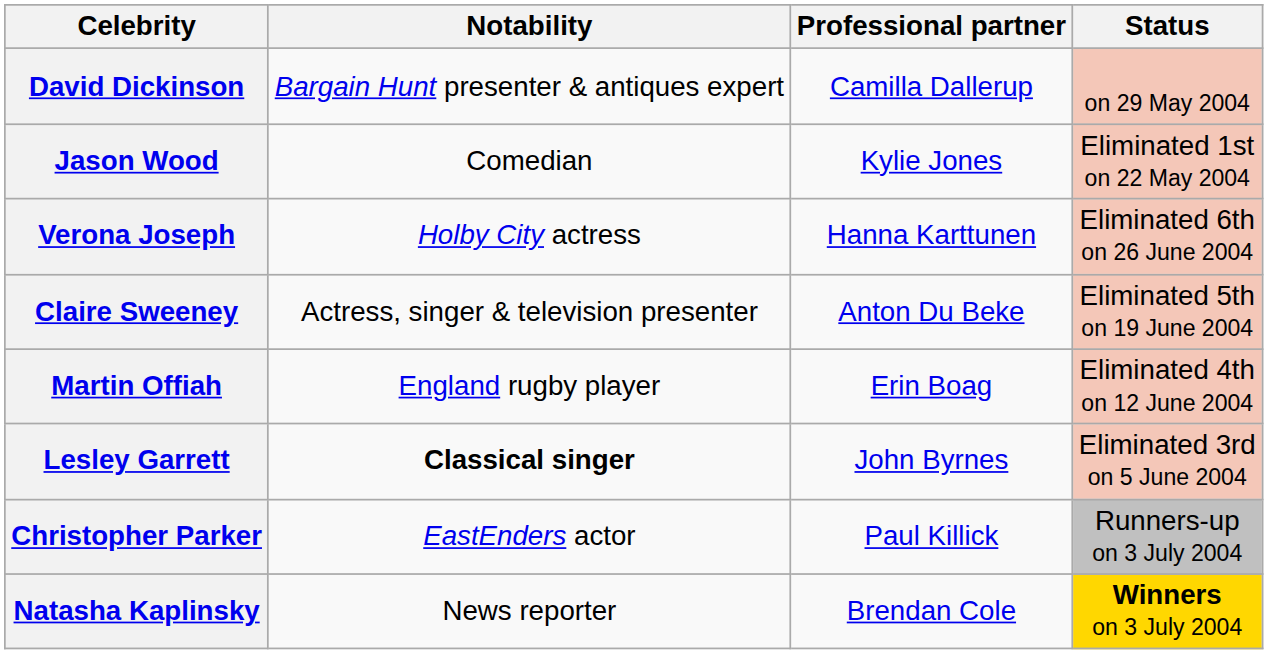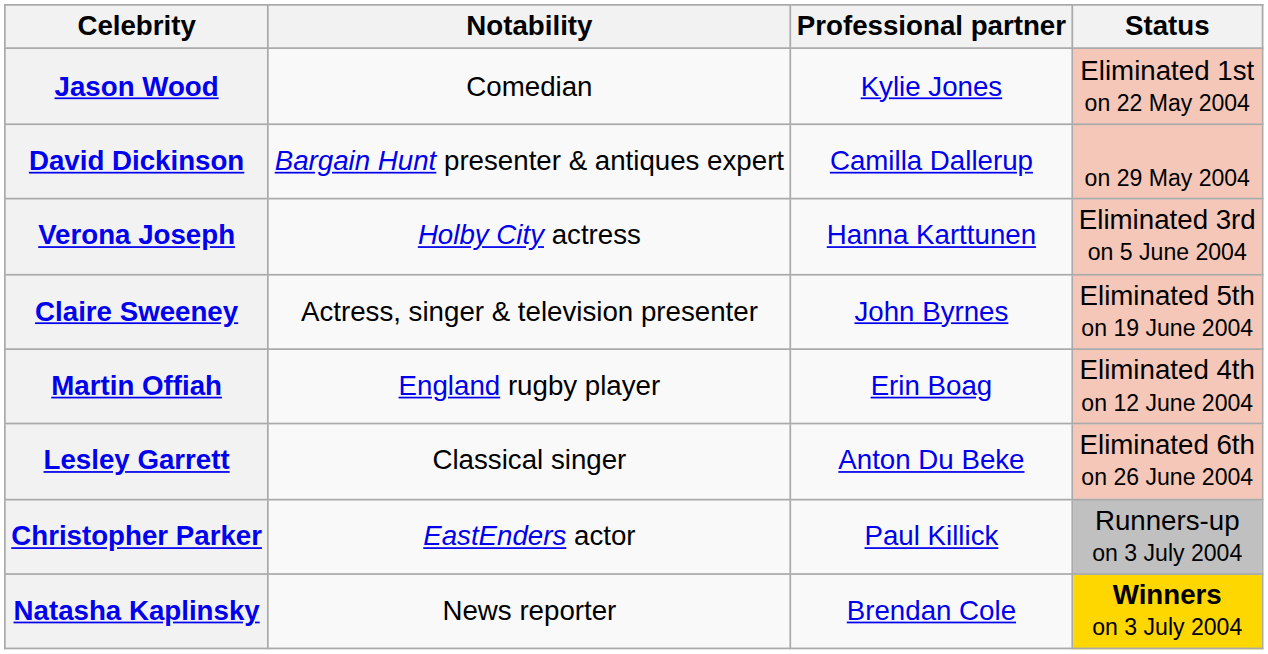rows swapped: Jason Wood <-> David Dickinson
Verona Joseph | Status: Eliminated 6th on 26 June 2004 -> Eliminated 3rd on 5 June 2004
Claire Sweeney | Professional partner: Anton Du Beke -> John Byrnes
Lesley Garrett | Notability: bold -> normal
Lesley Garrett | Professional partner: John Byrnes -> Anton Du Beke
Lesley Garrett | Status: Eliminated 3rd on 5 June 2004 -> Eliminated 6th on 26 June 2004
